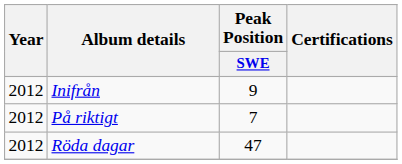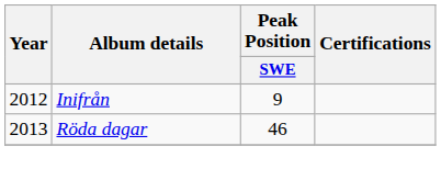- row: 2012 | På riktigt | 7
Röda dagar | Year: 2012 -> 2013
Röda dagar | Peak Position / SWE: 47 -> 46
